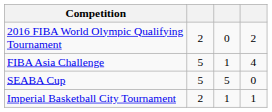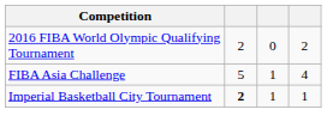- row: SEABA Cup | 5 | 5 | 0
Imperial Basketball City Tournament | column 2: normal -> bold
